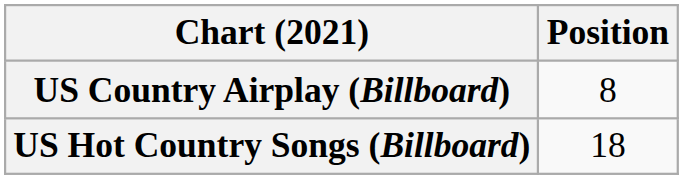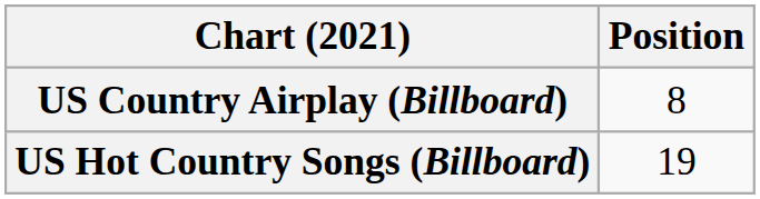US Hot Country Songs (Billboard) | Position: 18 -> 19
